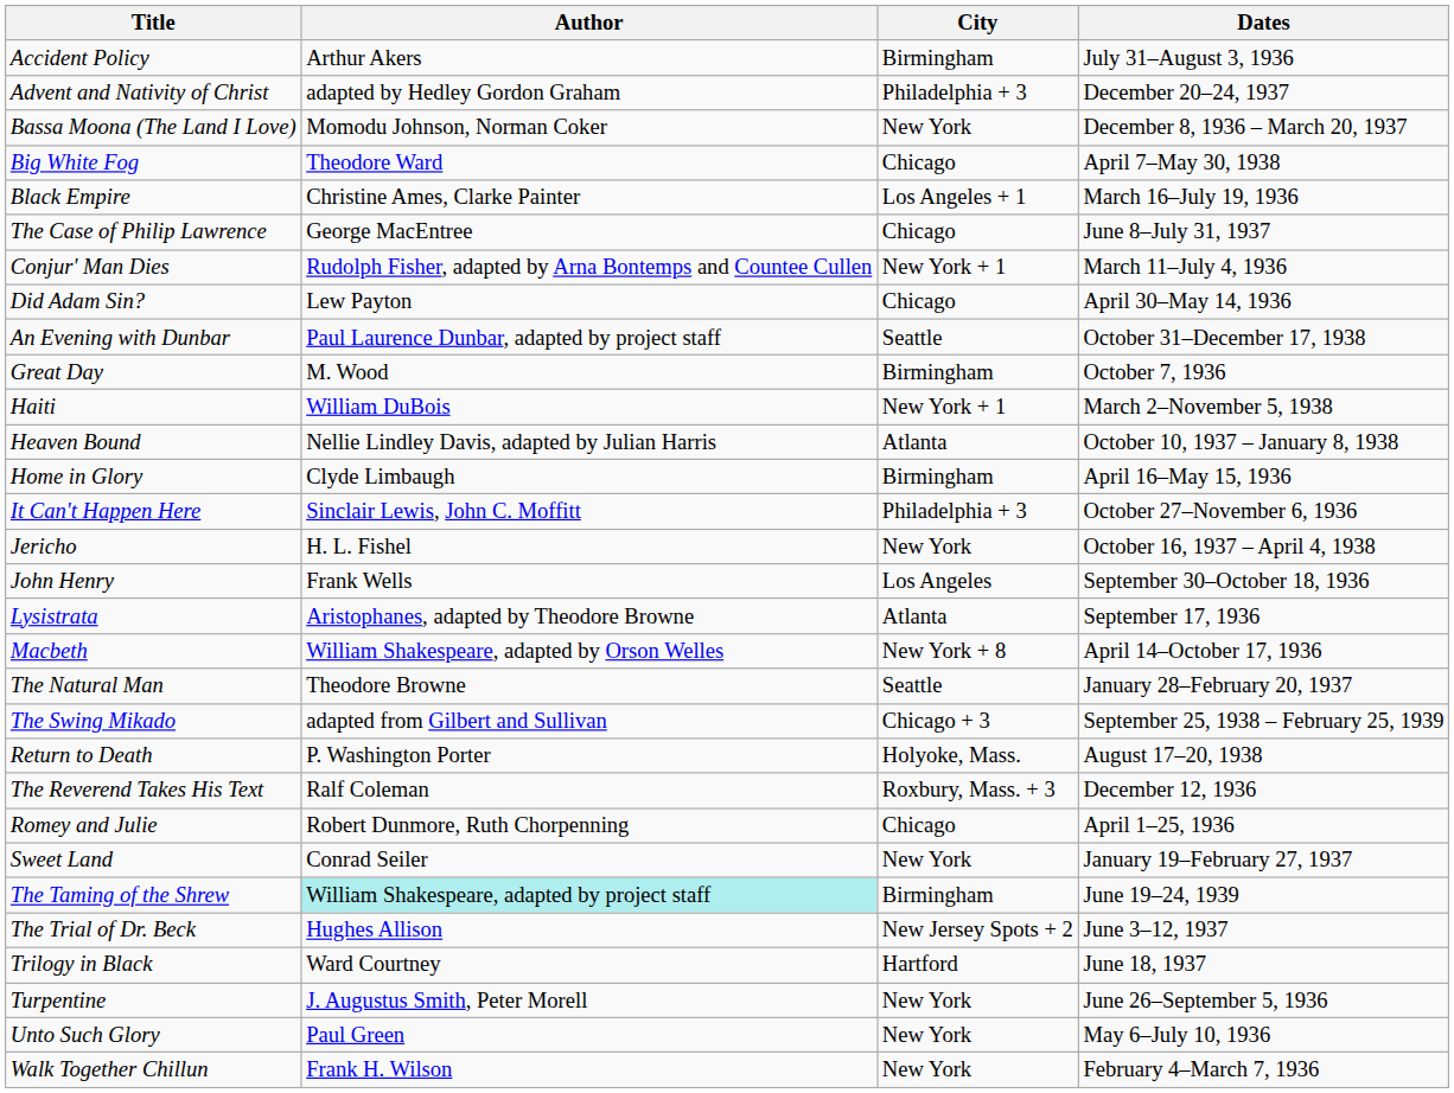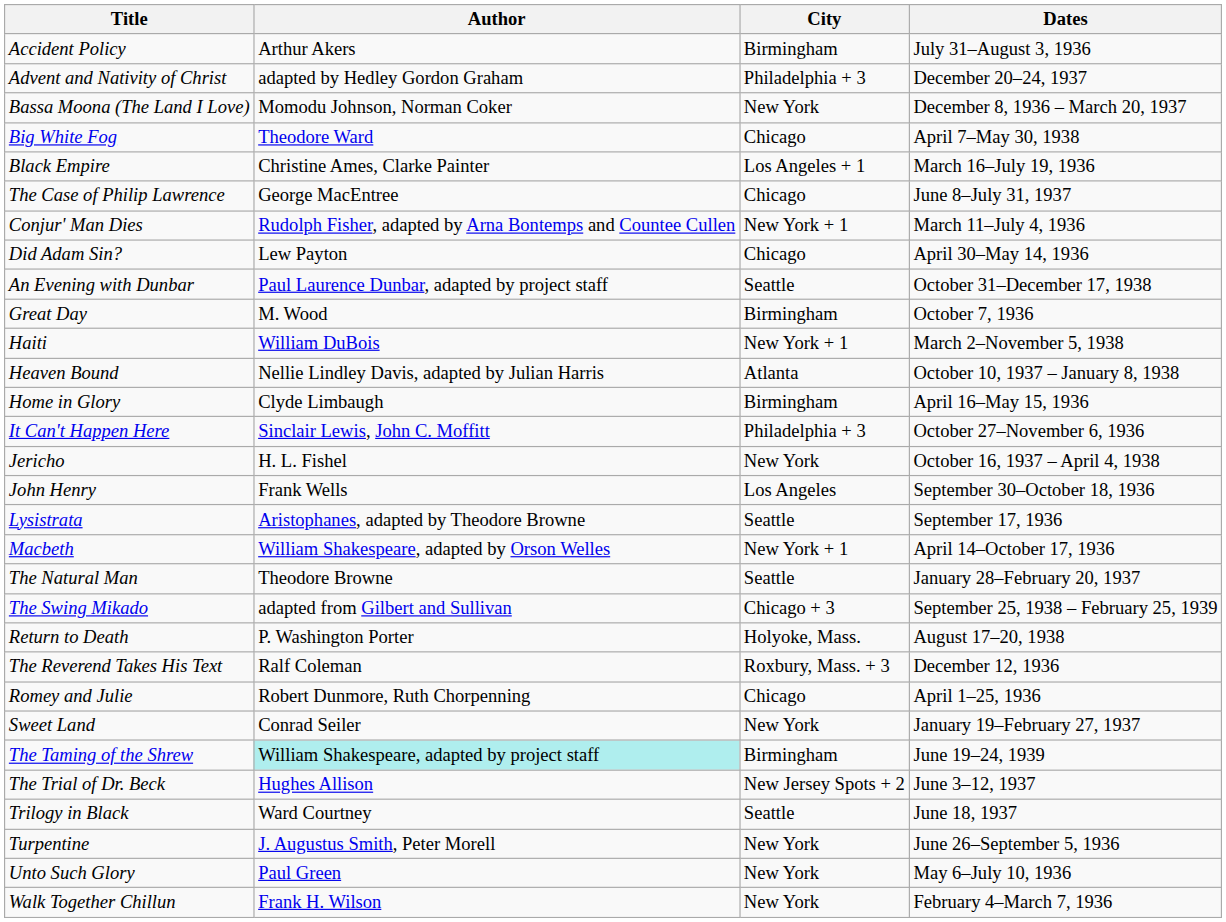Lysistrata | City: Atlanta -> Seattle
Macbeth | City: New York + 8 -> New York + 1
Trilogy in Black | City: Hartford -> Seattle
